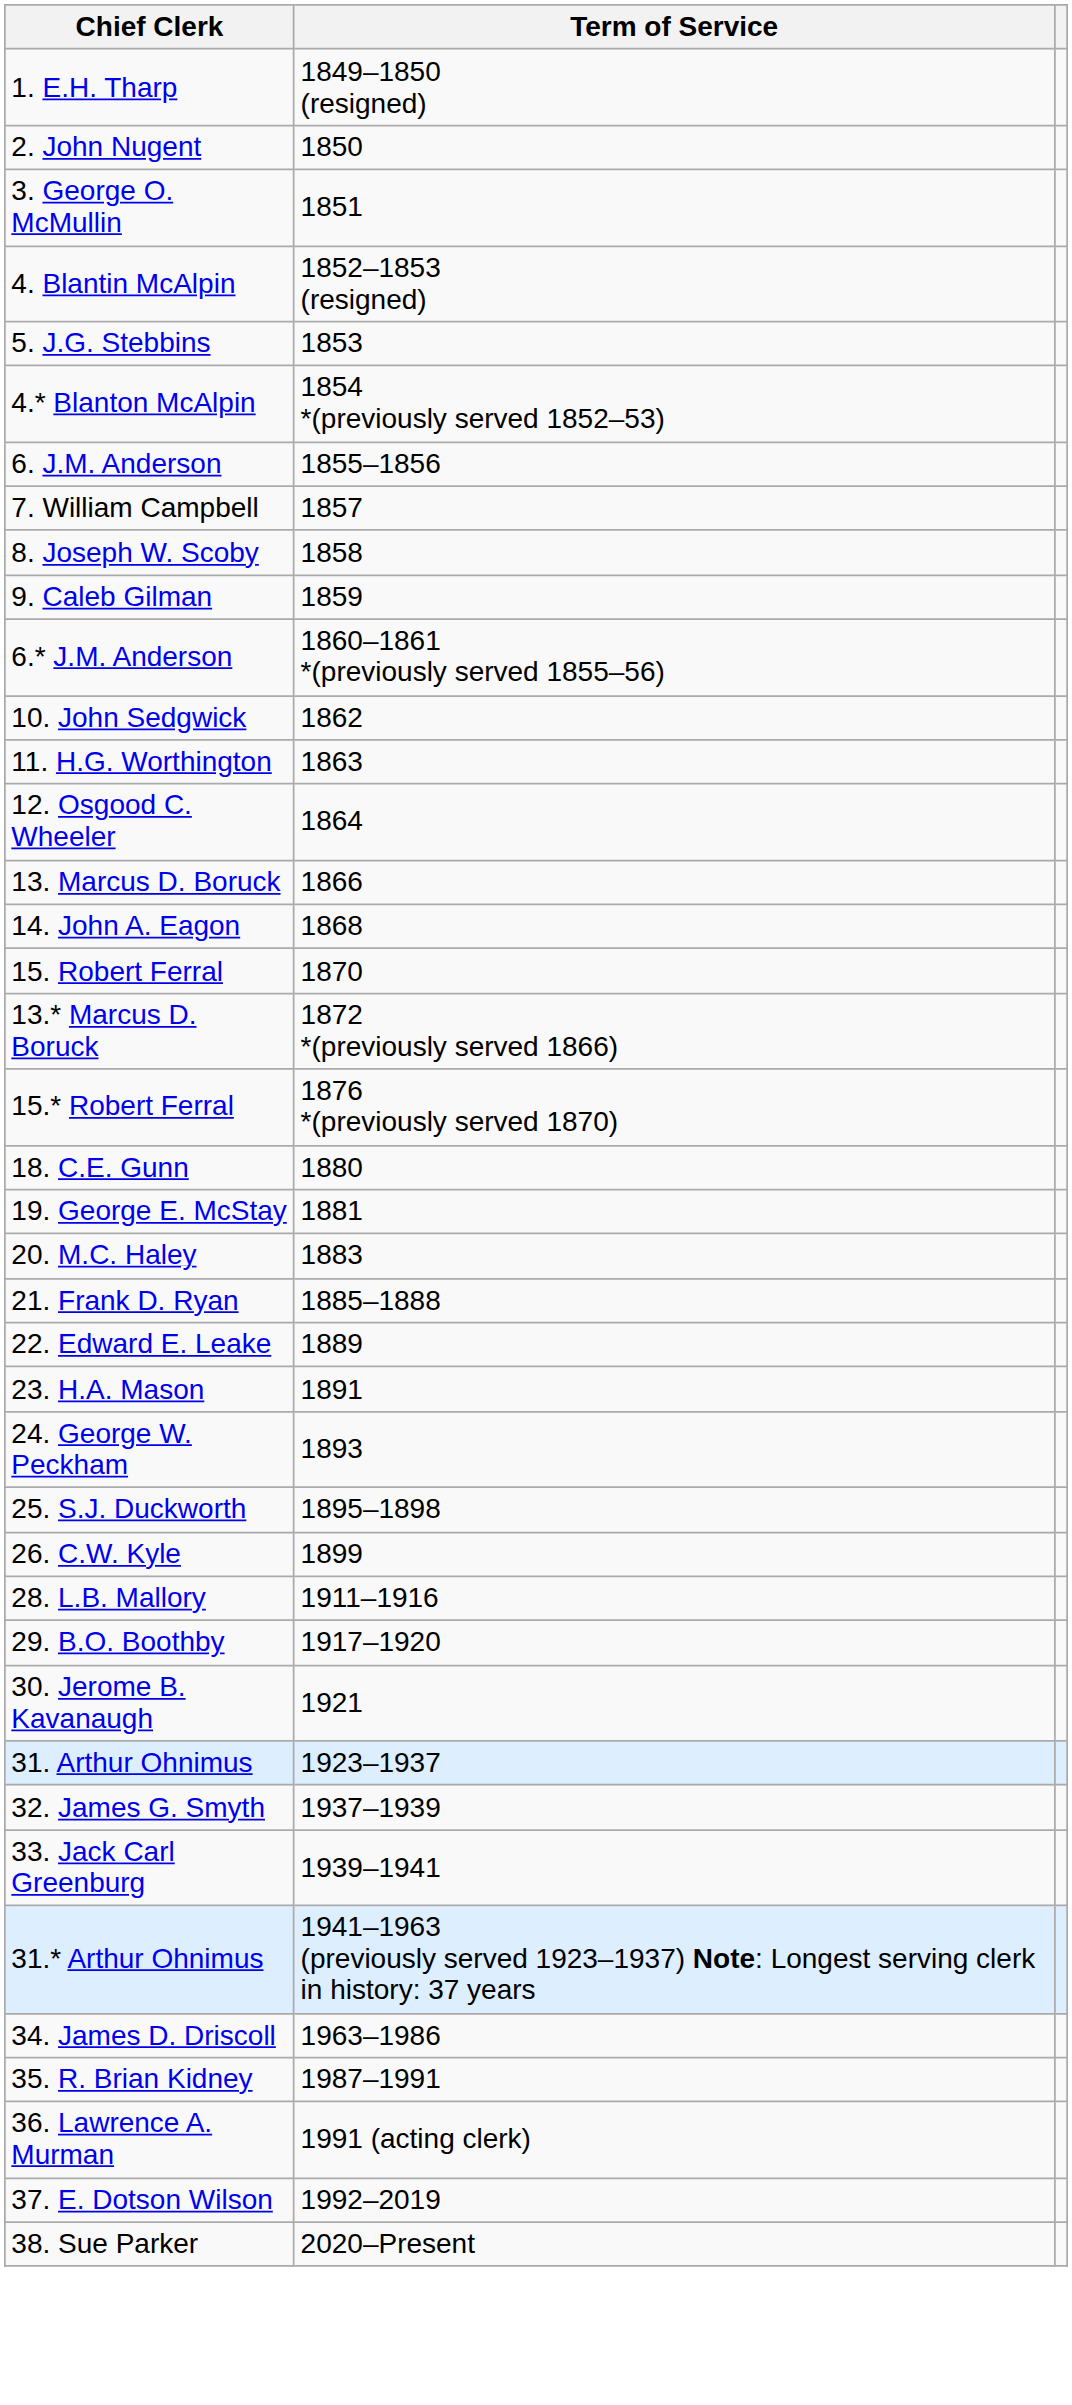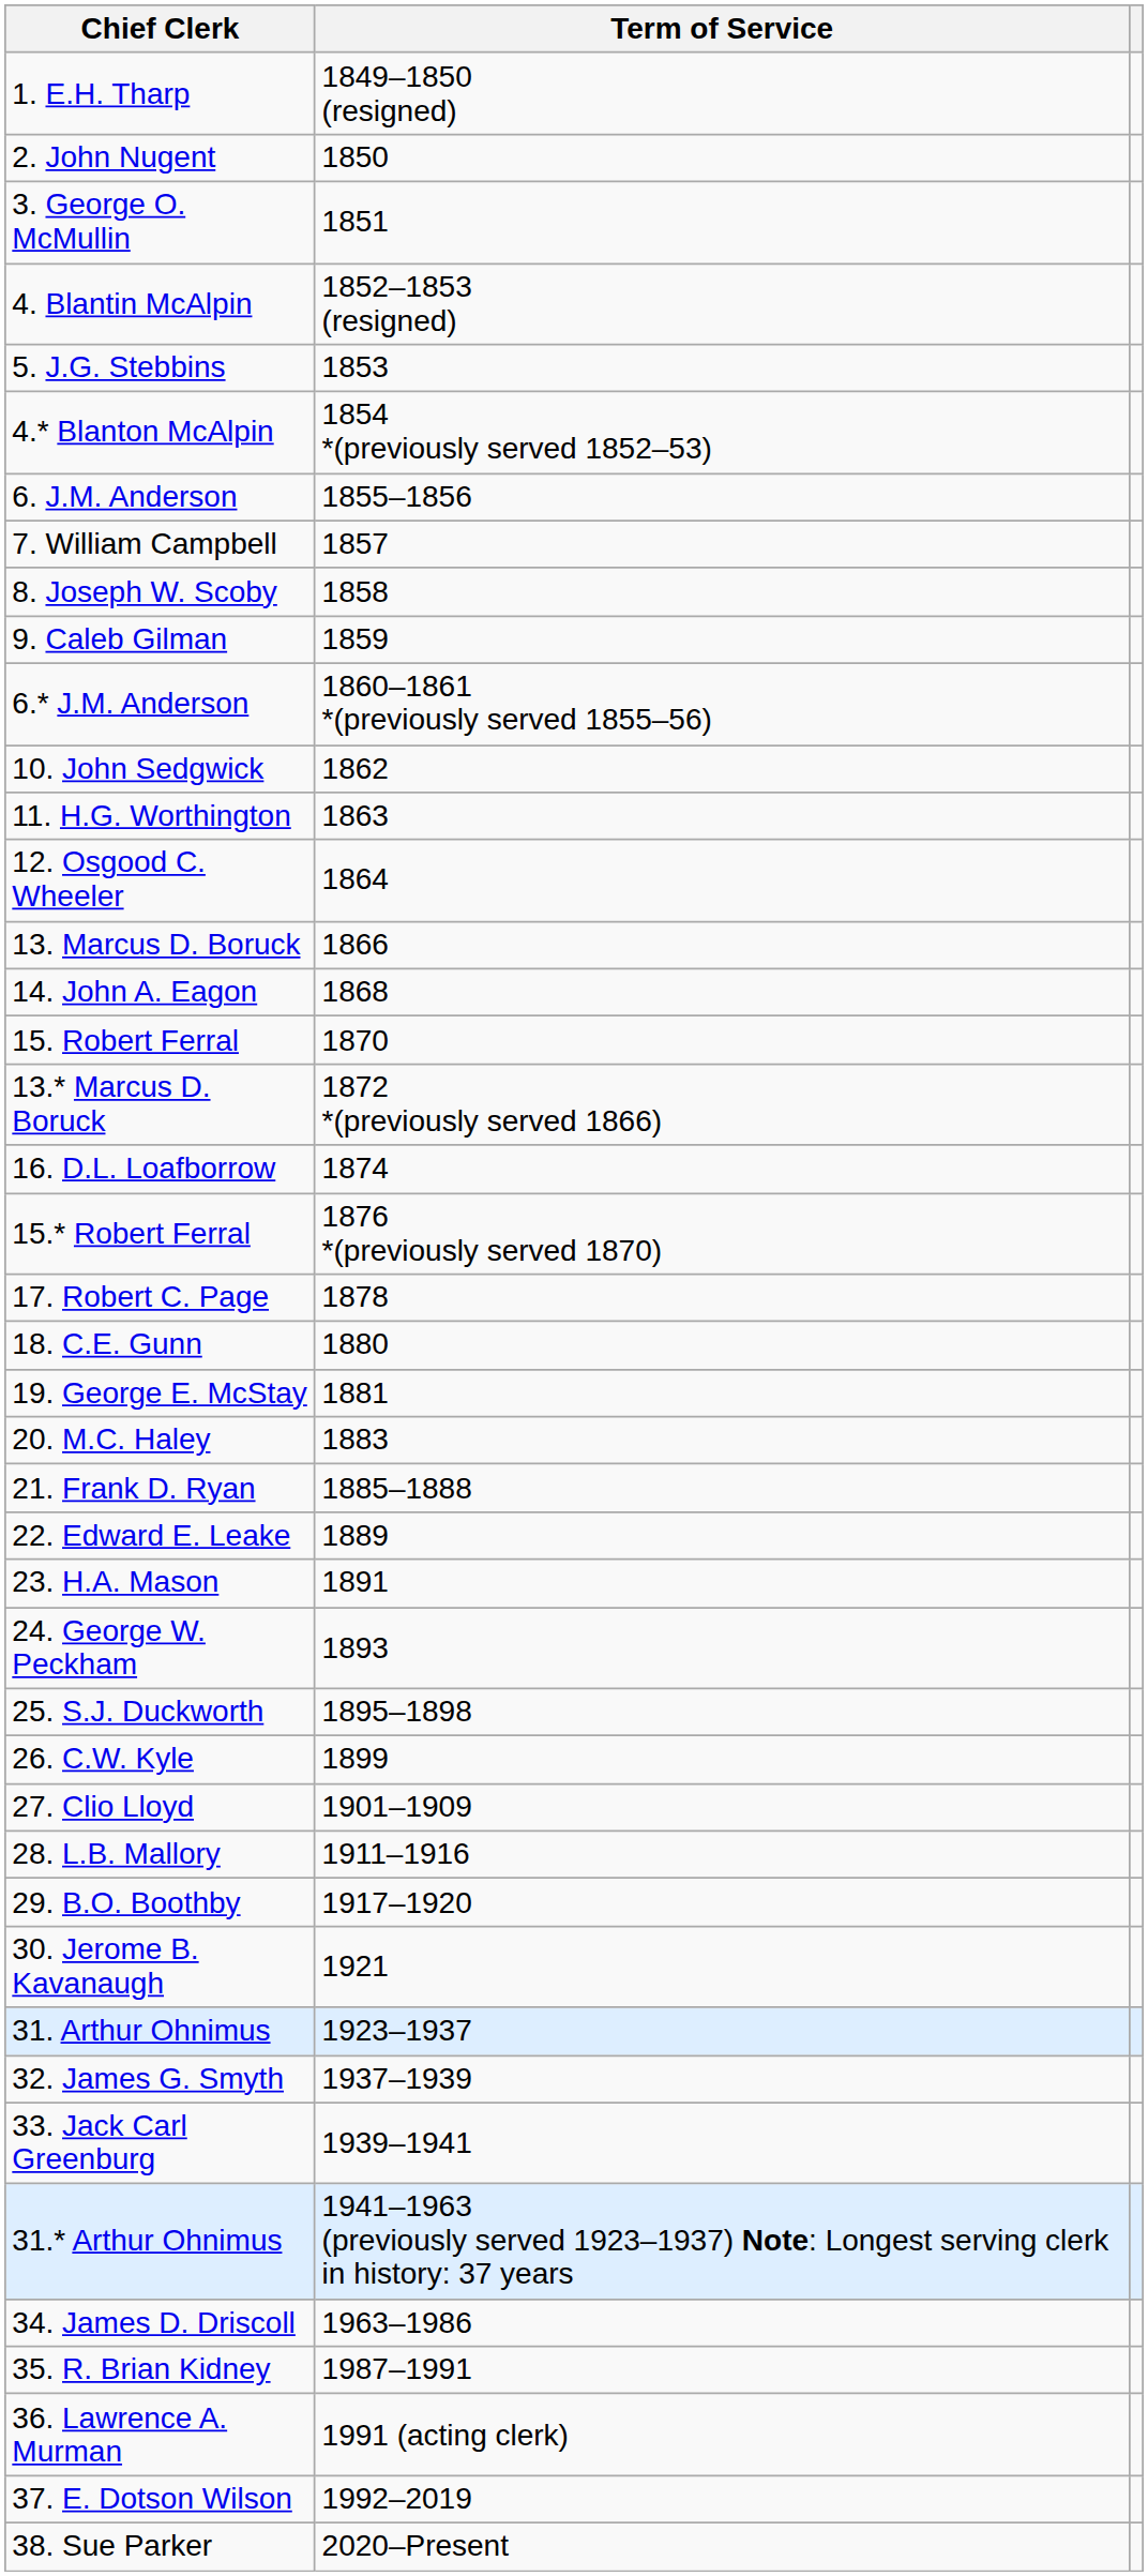+ row: 16. D.L. Loafborrow | 1874
+ row: 17. Robert C. Page | 1878
+ row: 27. Clio Lloyd | 1901–1909
